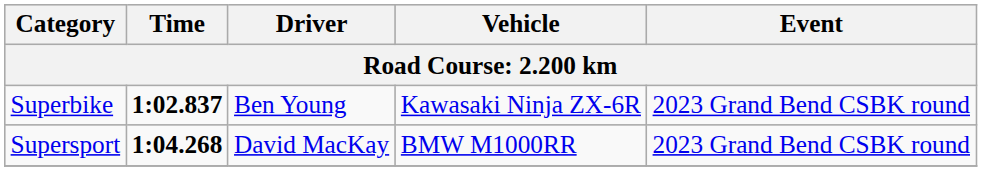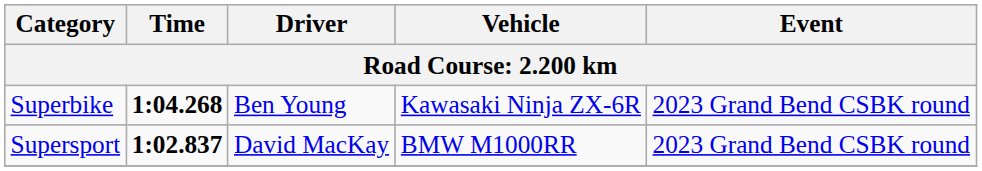Superbike | Time: 1:02.837 -> 1:04.268
Supersport | Time: 1:04.268 -> 1:02.837
